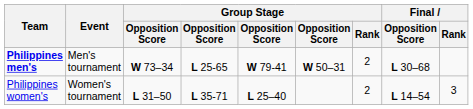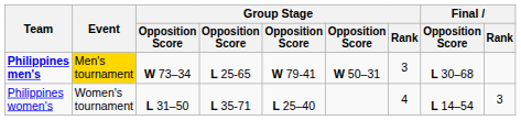Philippines men's | Event: no background -> gold background
Philippines men's | Group Stage / Rank: 2 -> 3
Philippines women's | Group Stage / Rank: 2 -> 4
